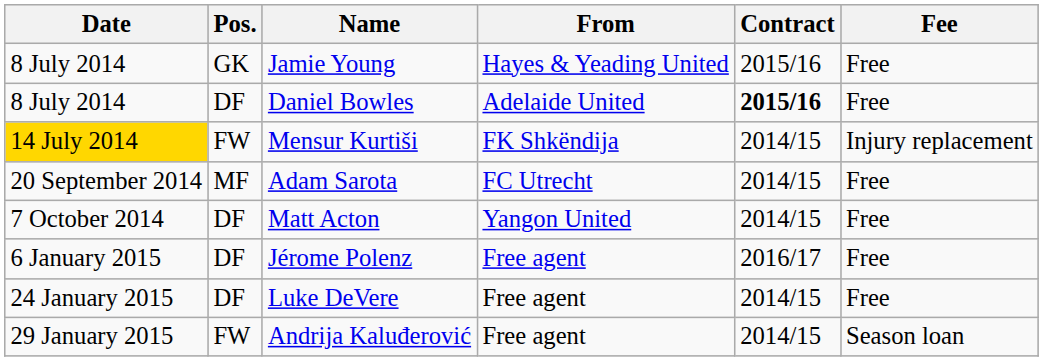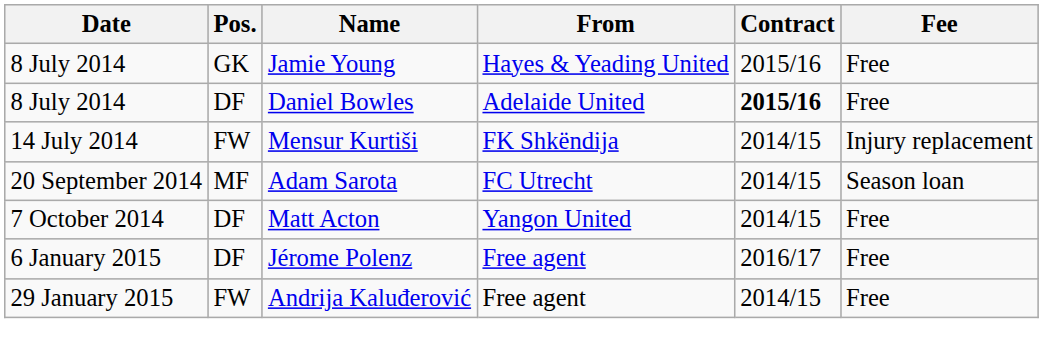Mensur Kurtiši | Date: gold background -> no background
Adam Sarota | Fee: Free -> Season loan
- row: 24 January 2015 | DF | Luke DeVere | Free agent | 2014/15 | Free
Andrija Kaluđerović | Fee: Season loan -> Free
